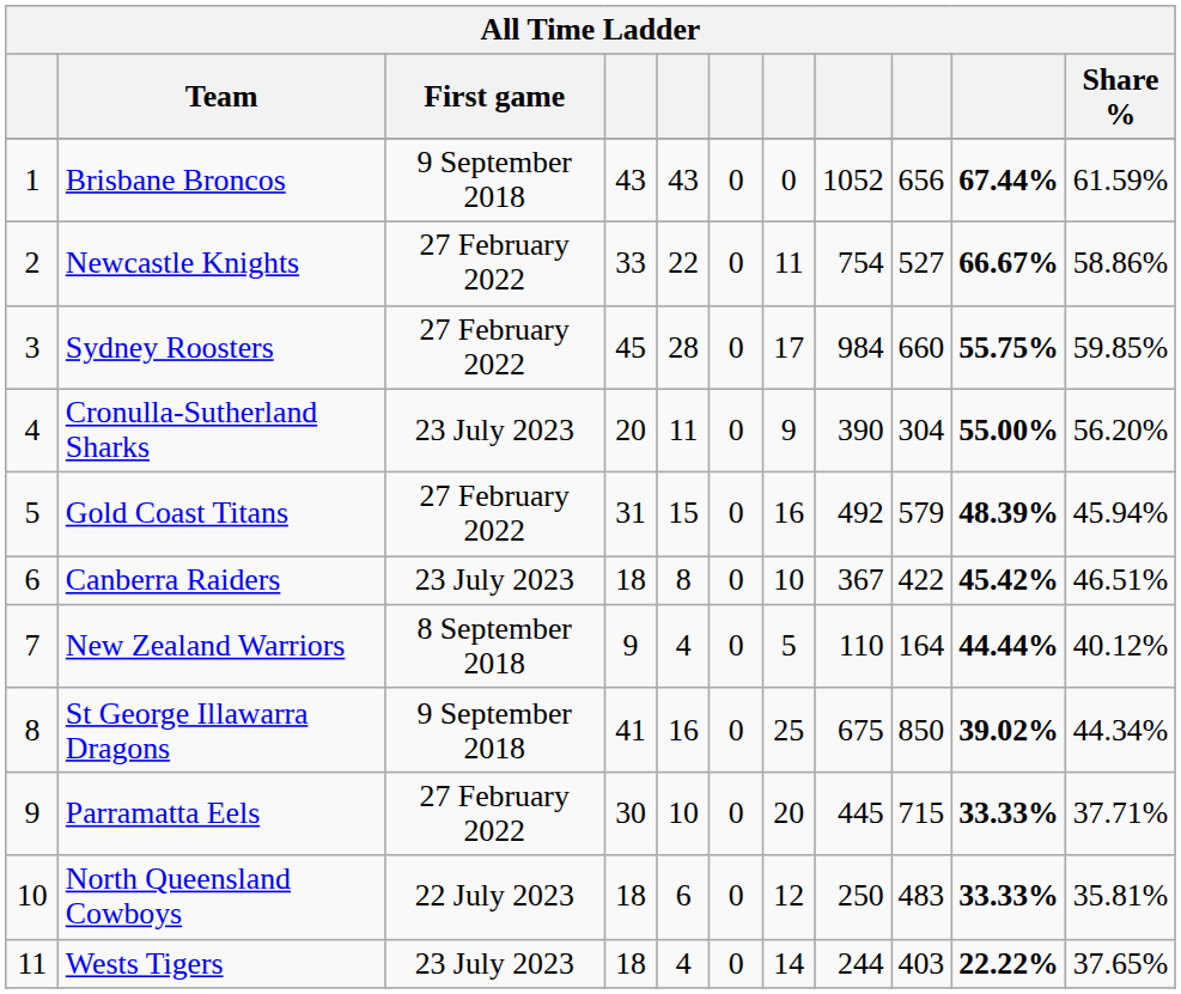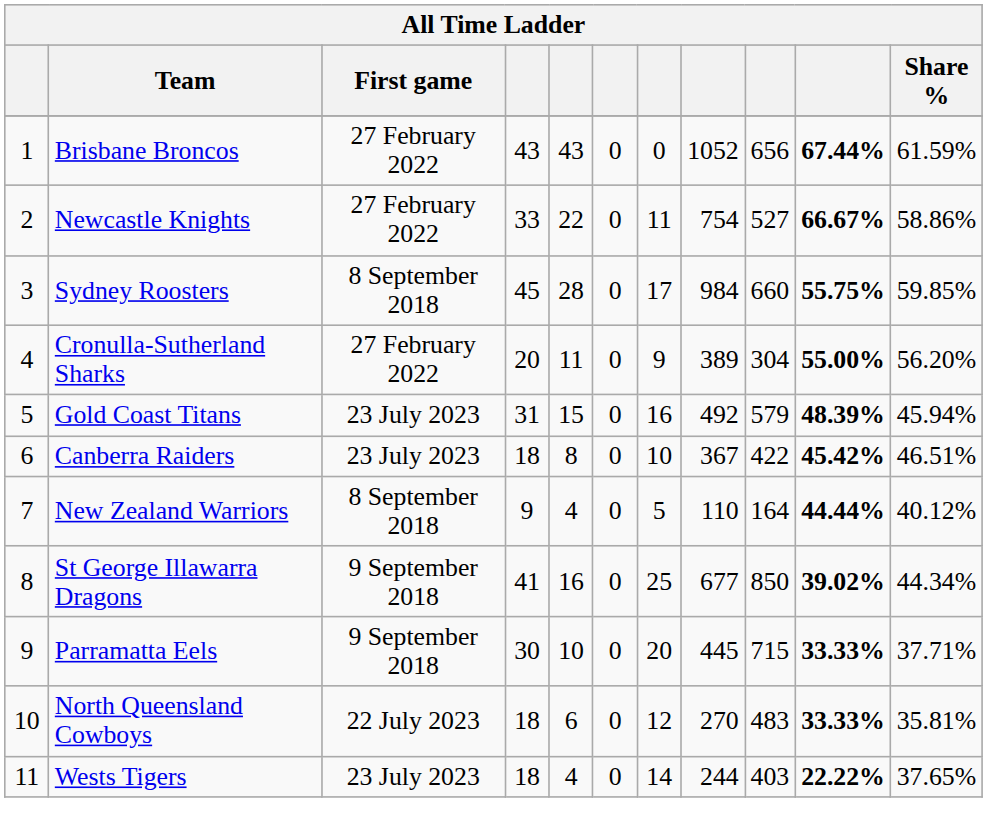Brisbane Broncos | First game: 9 September 2018 -> 27 February 2022
Sydney Roosters | First game: 27 February 2022 -> 8 September 2018
Cronulla-Sutherland Sharks | First game: 23 July 2023 -> 27 February 2022
Cronulla-Sutherland Sharks | column 8: 390 -> 389
Gold Coast Titans | First game: 27 February 2022 -> 23 July 2023
St George Illawarra Dragons | column 8: 675 -> 677
Parramatta Eels | First game: 27 February 2022 -> 9 September 2018
North Queensland Cowboys | column 8: 250 -> 270
